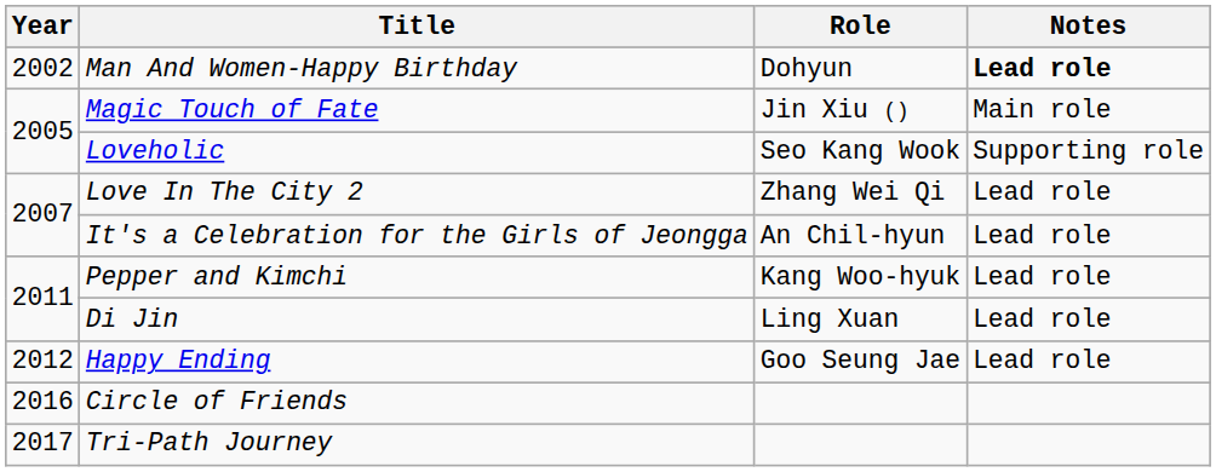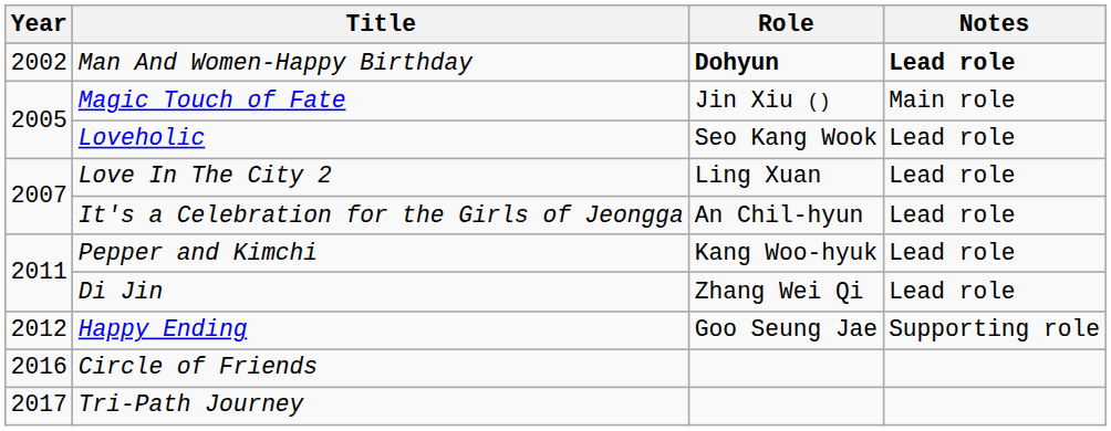Man And Women-Happy Birthday | Role: normal -> bold
Loveholic | Notes: Supporting role -> Lead role
Love In The City 2 | Role: Zhang Wei Qi -> Ling Xuan
Di Jin | Role: Ling Xuan -> Zhang Wei Qi
Happy Ending | Notes: Lead role -> Supporting role
